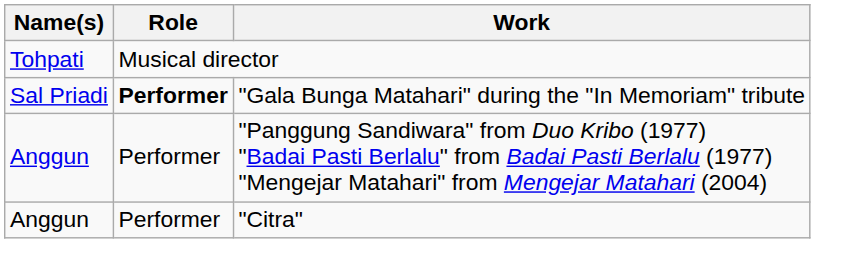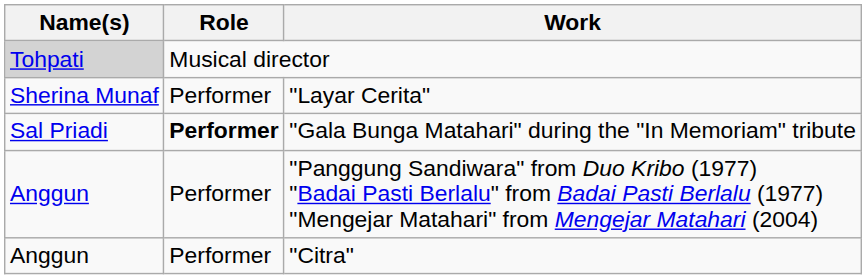Musical director | Name(s): no background -> lightgrey background
+ row: Sherina Munaf | Performer | "Layar Cerita"
